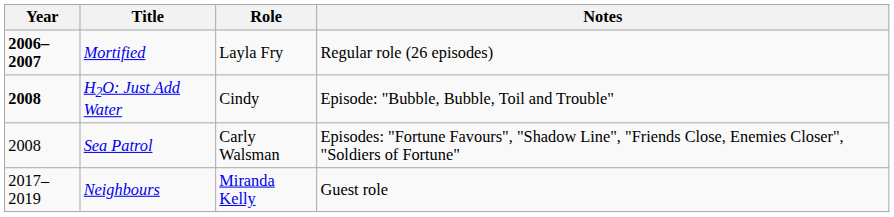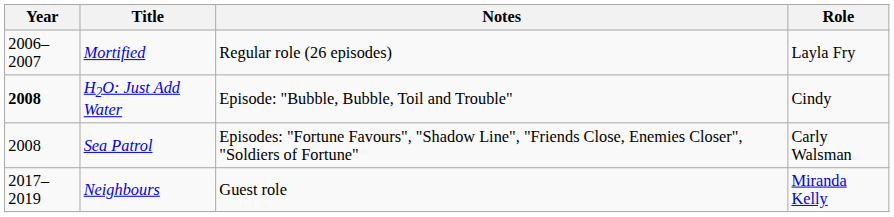columns swapped: Role <-> Notes
Mortified | Year: bold -> normal
